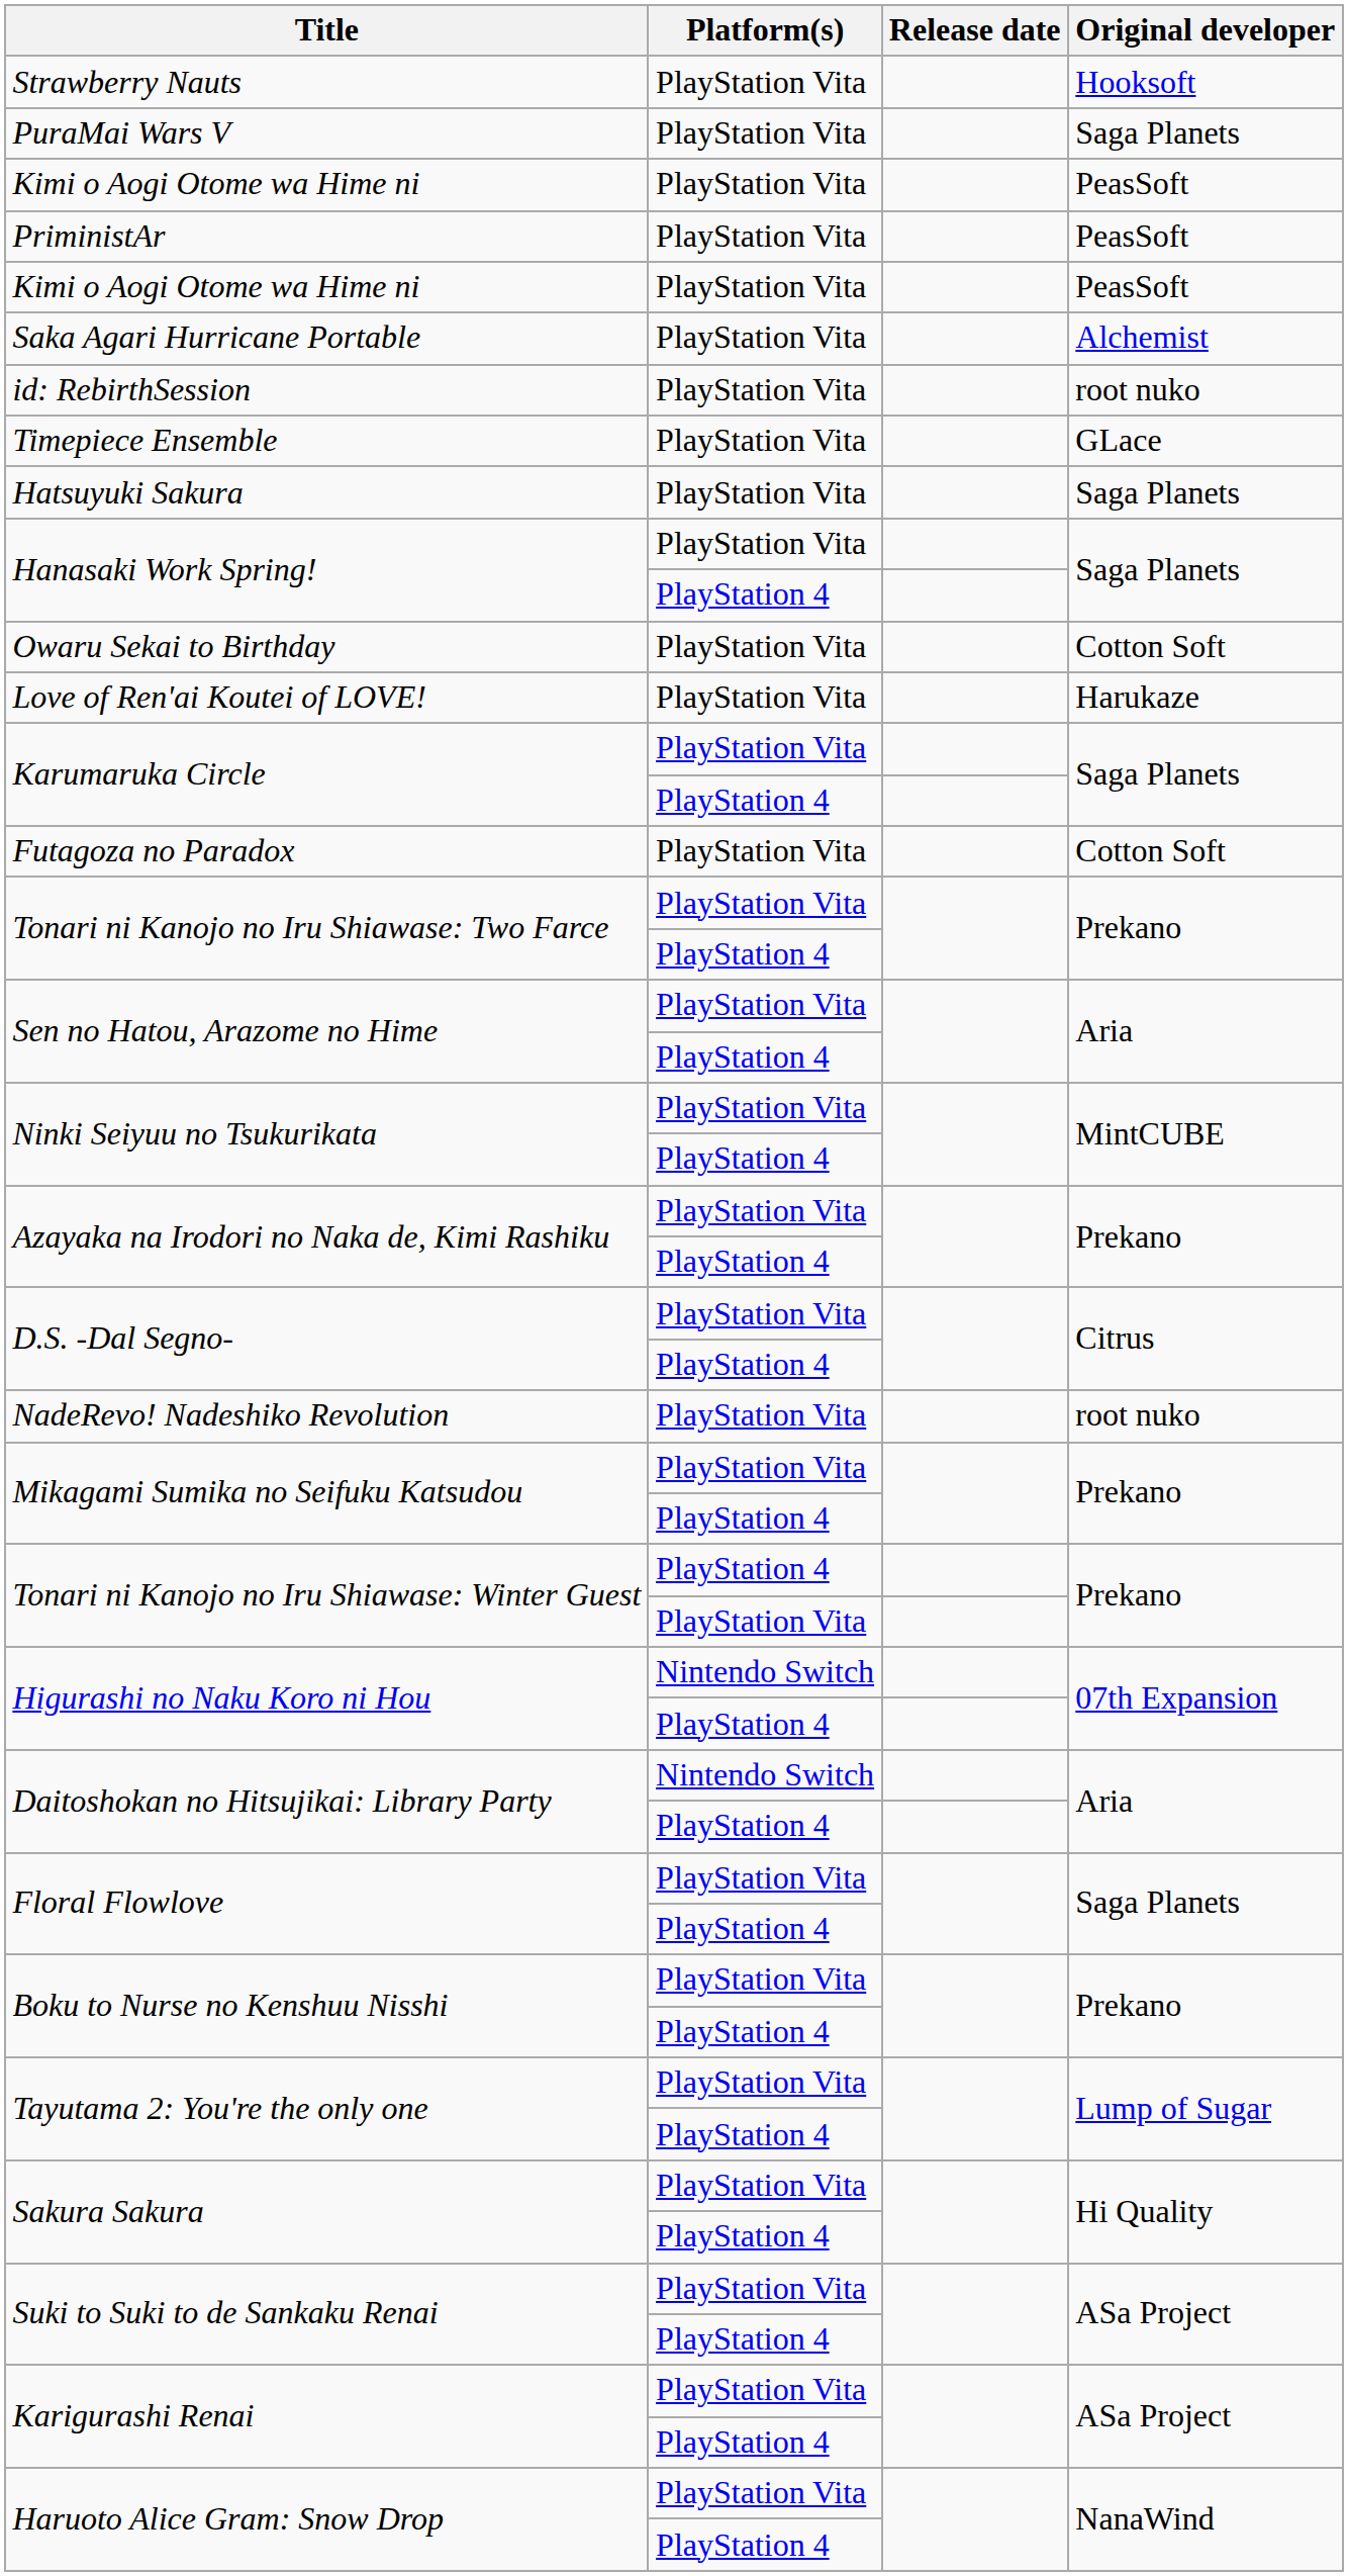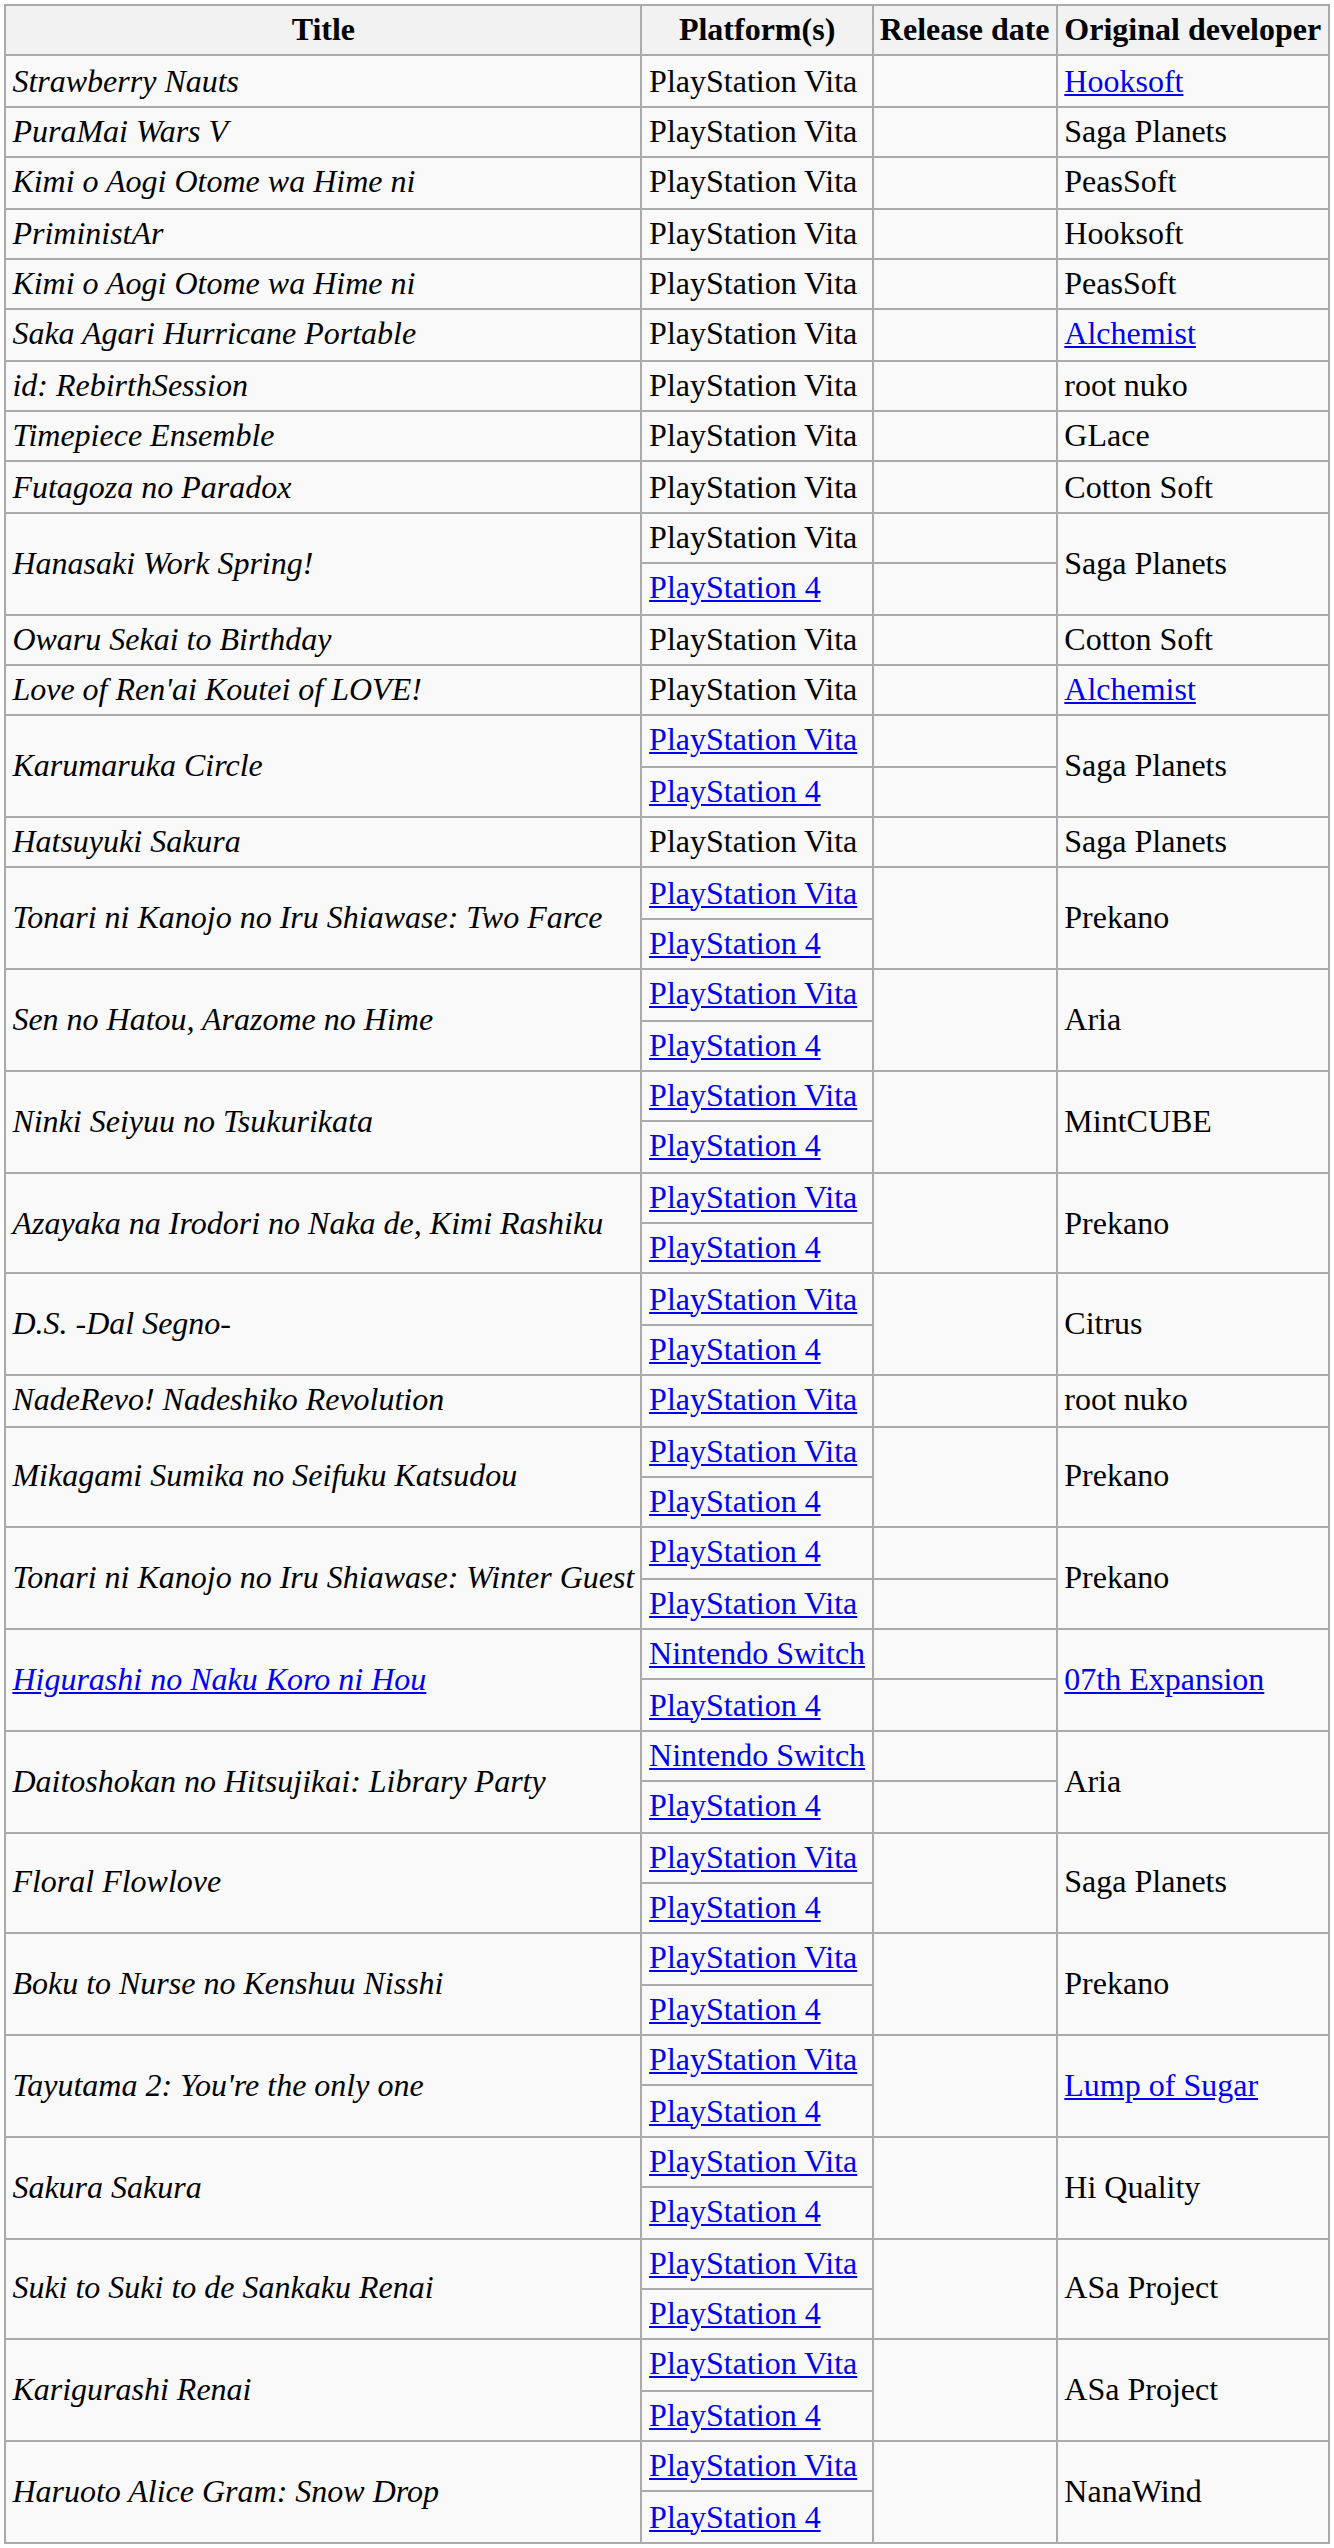PriministAr | Original developer: PeasSoft -> Hooksoft
rows swapped: Hatsuyuki Sakura <-> Futagoza no Paradox
Love of Ren'ai Koutei of LOVE! | Original developer: Harukaze -> Alchemist
